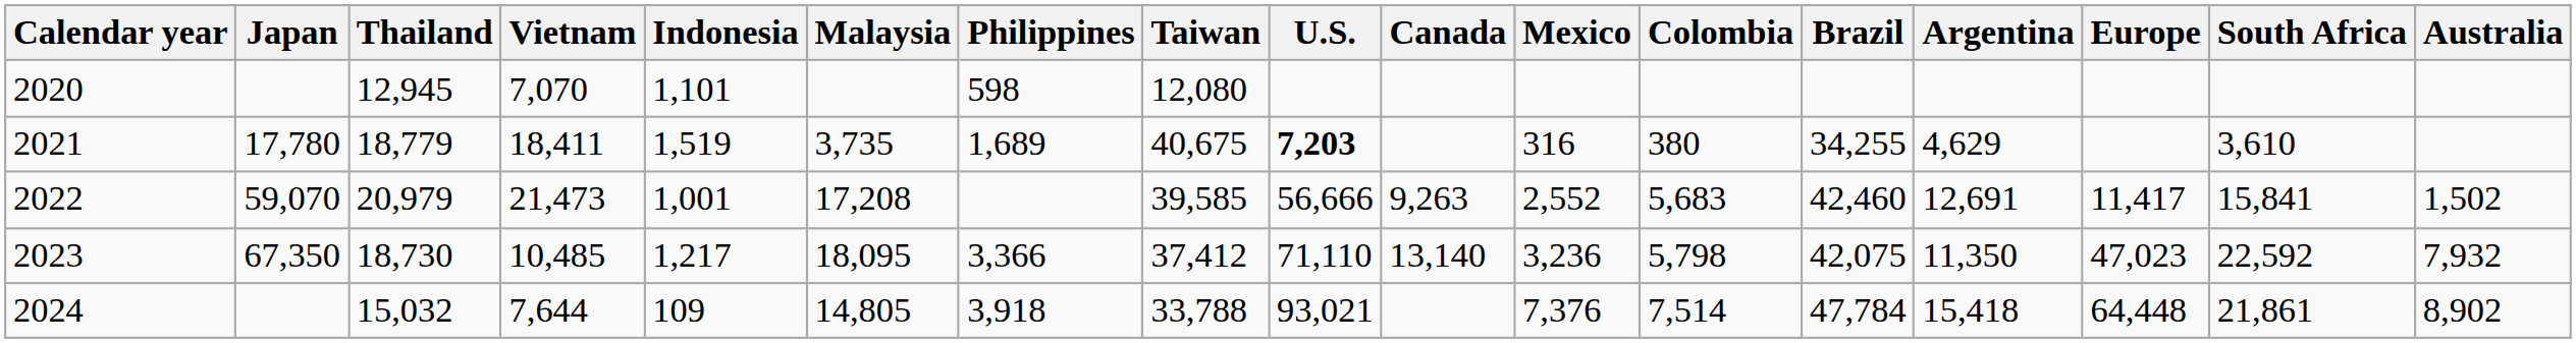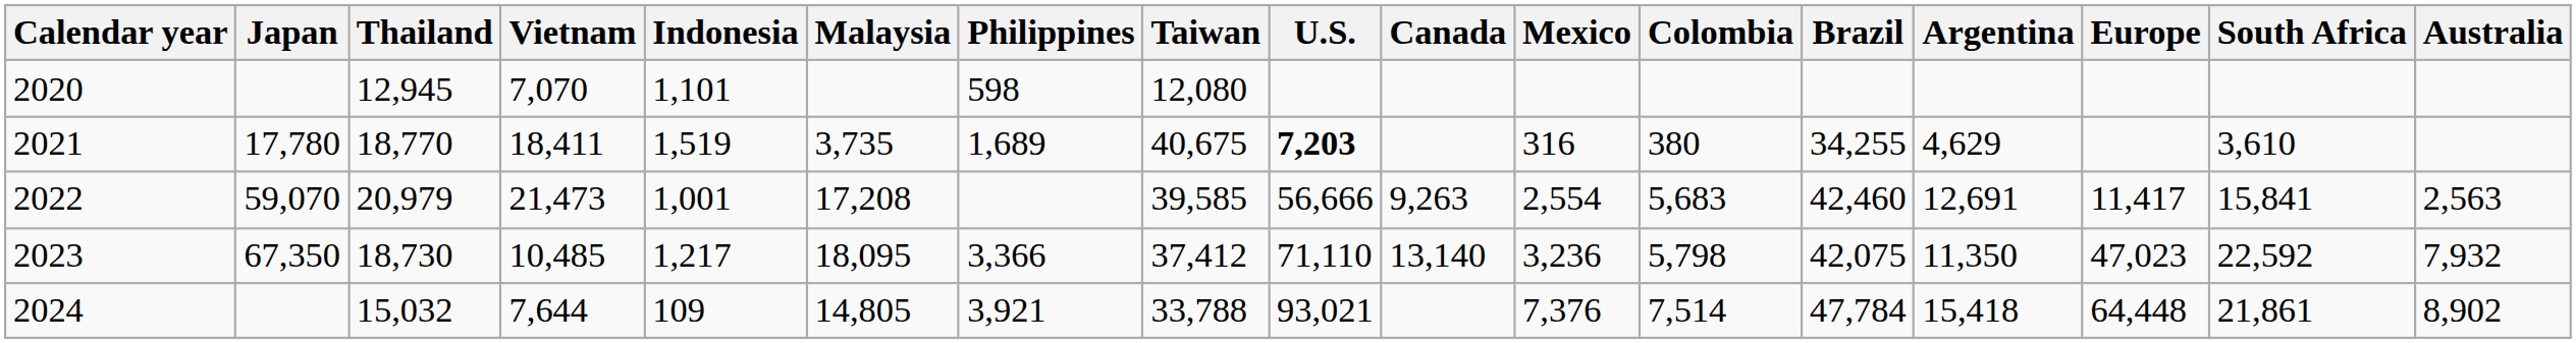2021 | Thailand: 18,779 -> 18,770
2022 | Mexico: 2,552 -> 2,554
2022 | Australia: 1,502 -> 2,563
2024 | Philippines: 3,918 -> 3,921
